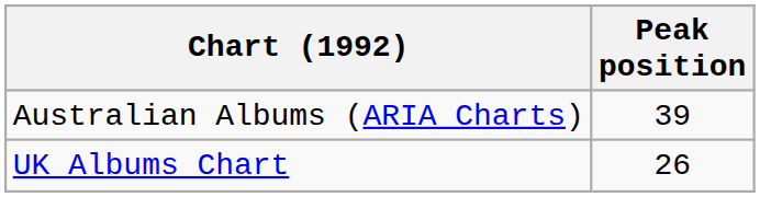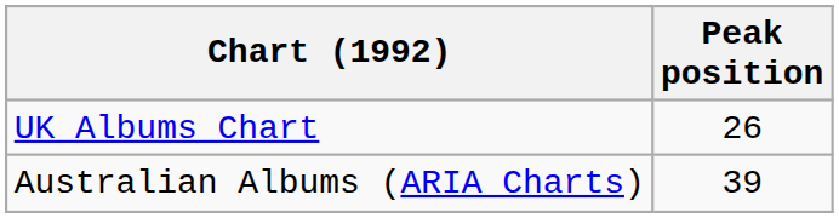rows swapped: Australian Albums (ARIA Charts) <-> UK Albums Chart
